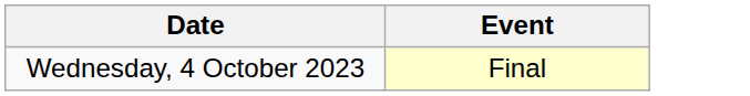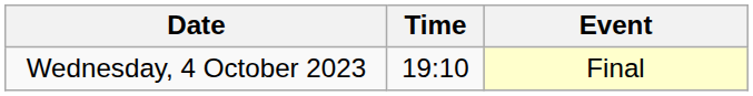+ column: Time | 19:10
